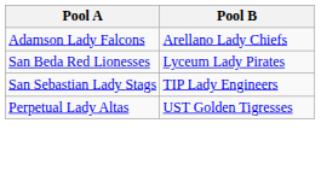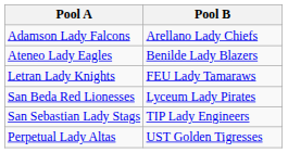+ row: Ateneo Lady Eagles | Benilde Lady Blazers
+ row: Letran Lady Knights | FEU Lady Tamaraws
